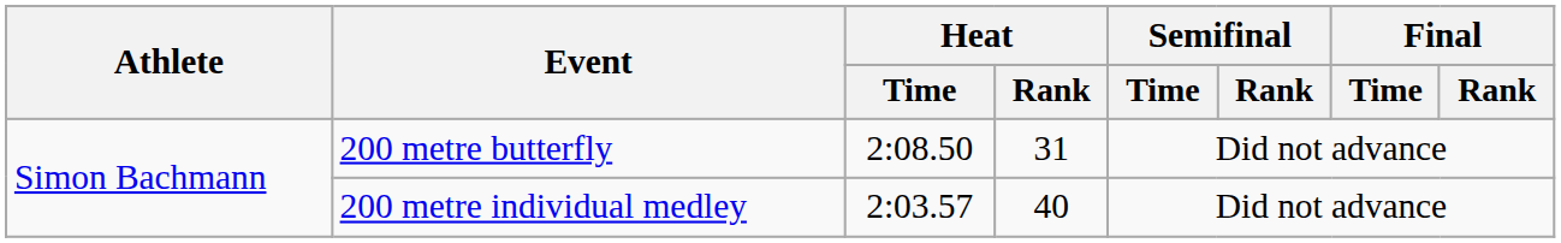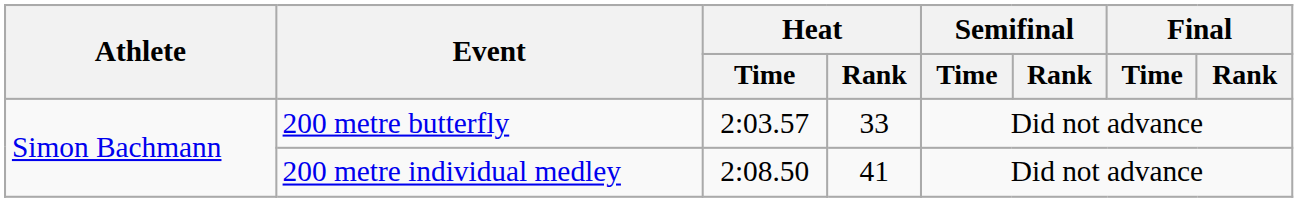200 metre butterfly | Heat / Time: 2:08.50 -> 2:03.57
200 metre butterfly | Heat / Rank: 31 -> 33
200 metre individual medley | Heat / Time: 2:03.57 -> 2:08.50
200 metre individual medley | Heat / Rank: 40 -> 41
